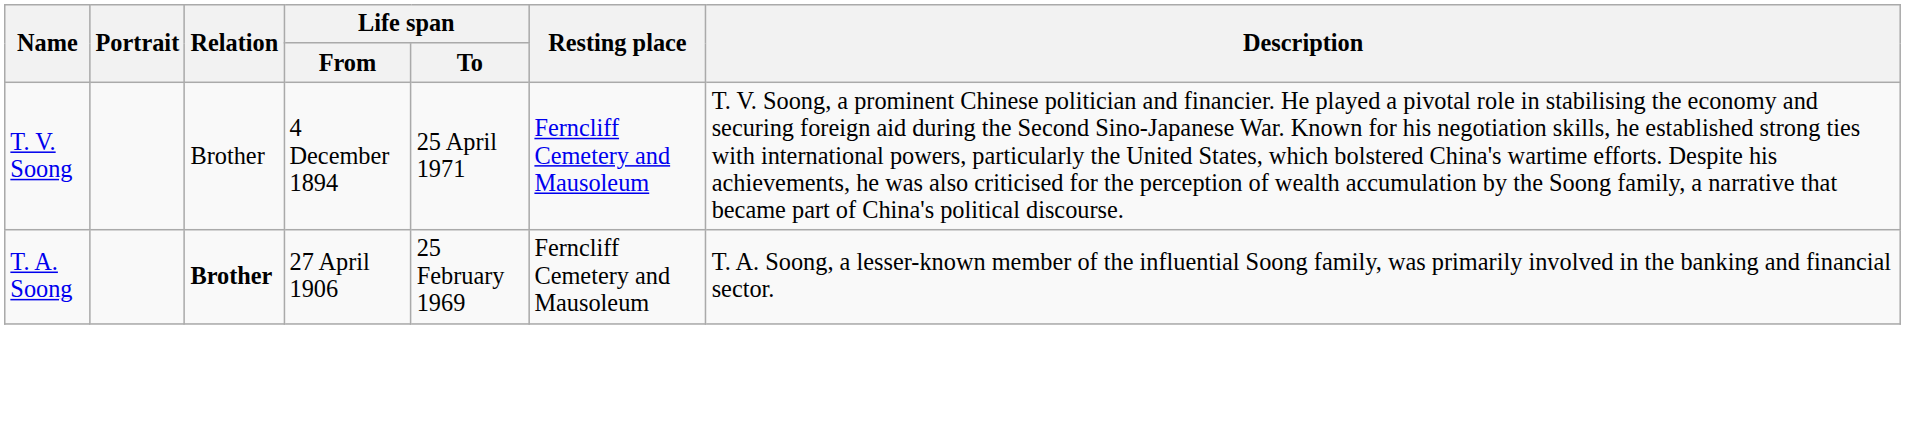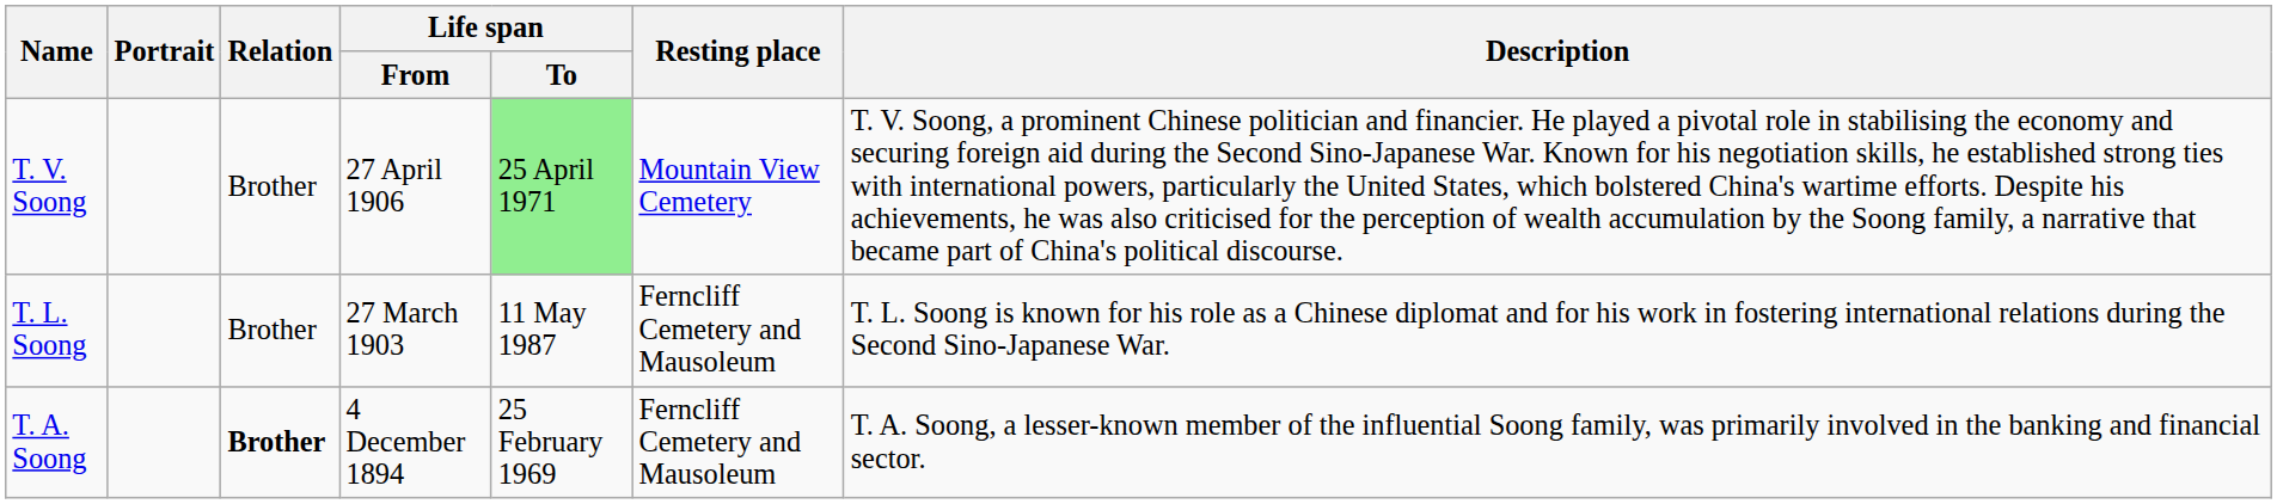T. V. Soong | Life span / From: 4 December 1894 -> 27 April 1906
T. V. Soong | Life span / To: no background -> lightgreen background
T. V. Soong | Resting place: Ferncliff Cemetery and Mausoleum -> Mountain View Cemetery
+ row: T. L. Soong | Brother | 27 March 1903 | 11 May 1987 | Ferncliff Cemetery and Mausoleum | T. L. Soong is known for his role as a Chinese diplomat and for his work in fostering international relations during the Second Sino-Japanese War.
T. A. Soong | Life span / From: 27 April 1906 -> 4 December 1894
